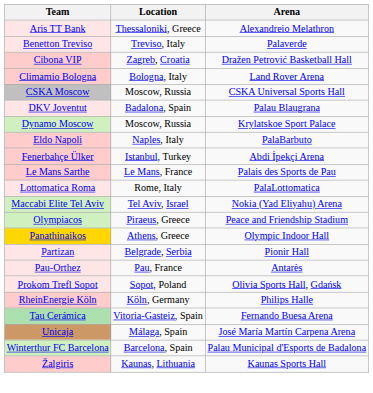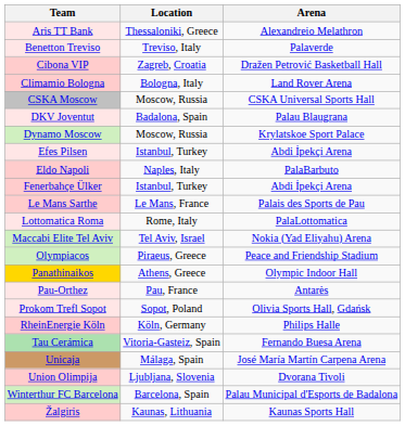+ row: Efes Pilsen | Istanbul, Turkey | Abdi İpekçi Arena
- row: Partizan | Belgrade, Serbia | Pionir Hall
+ row: Union Olimpija | Ljubljana, Slovenia | Dvorana Tivoli
